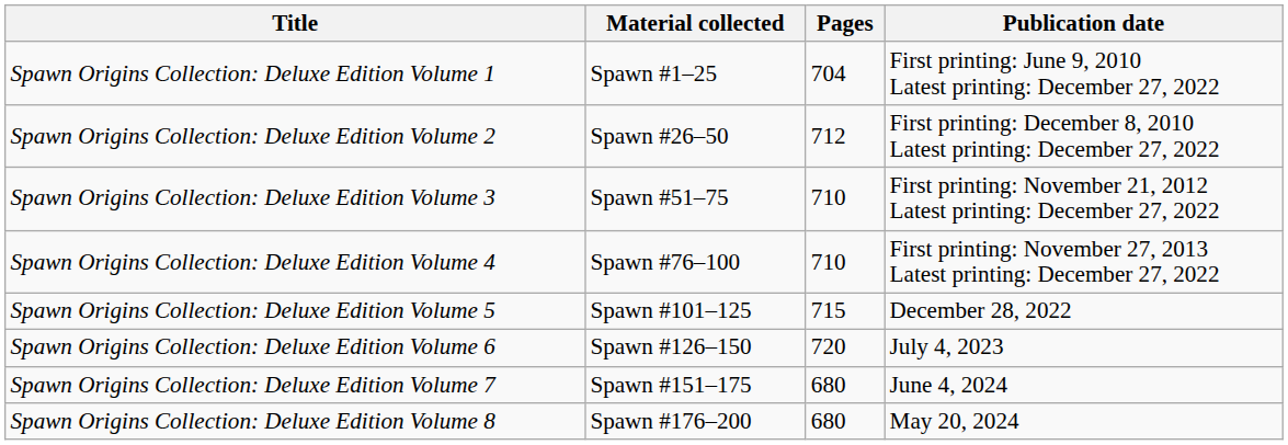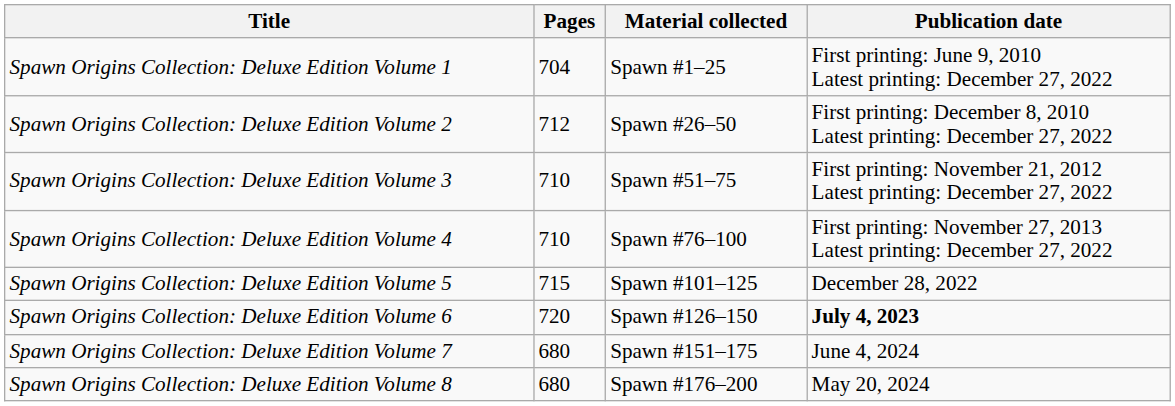columns swapped: Material collected <-> Pages
Spawn Origins Collection: Deluxe Edition Volume 6 | Publication date: normal -> bold
